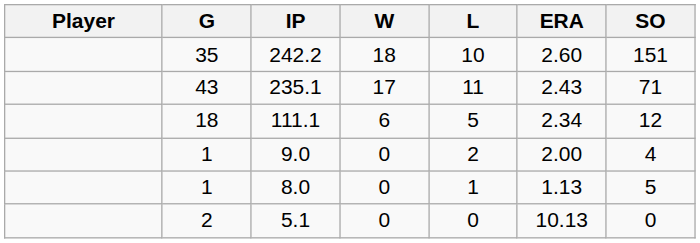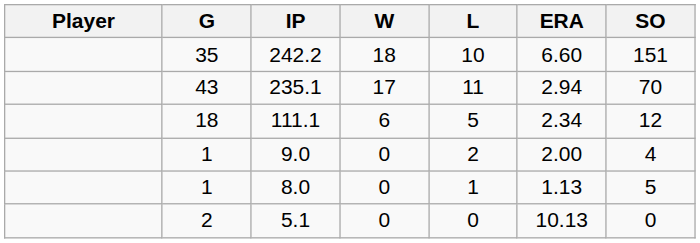242.2 | ERA: 2.60 -> 6.60
235.1 | ERA: 2.43 -> 2.94
235.1 | SO: 71 -> 70
